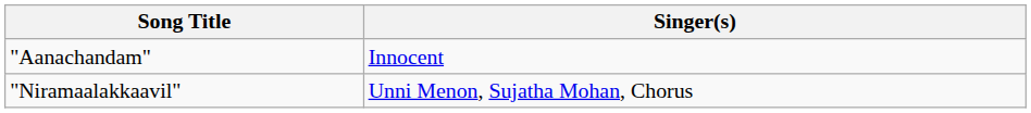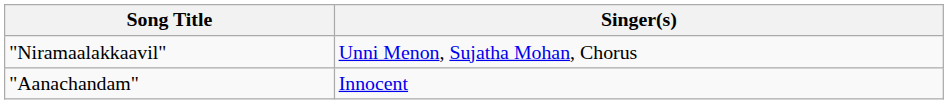rows swapped: "Aanachandam" <-> "Niramaalakkaavil"
